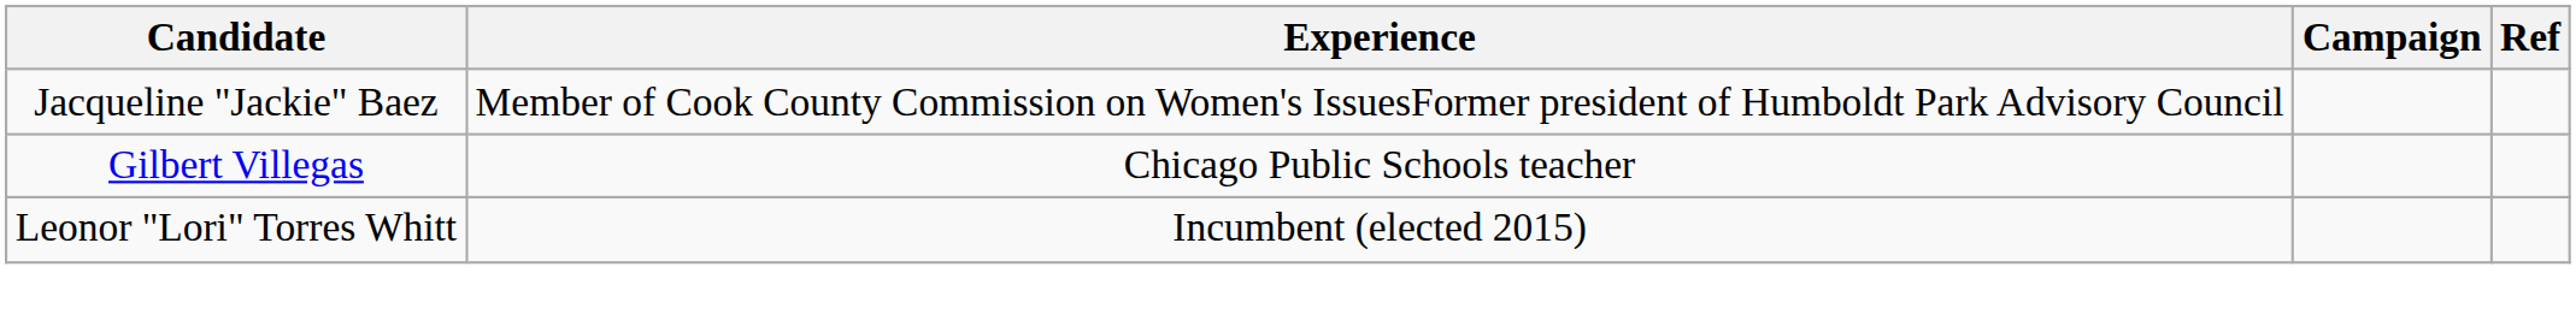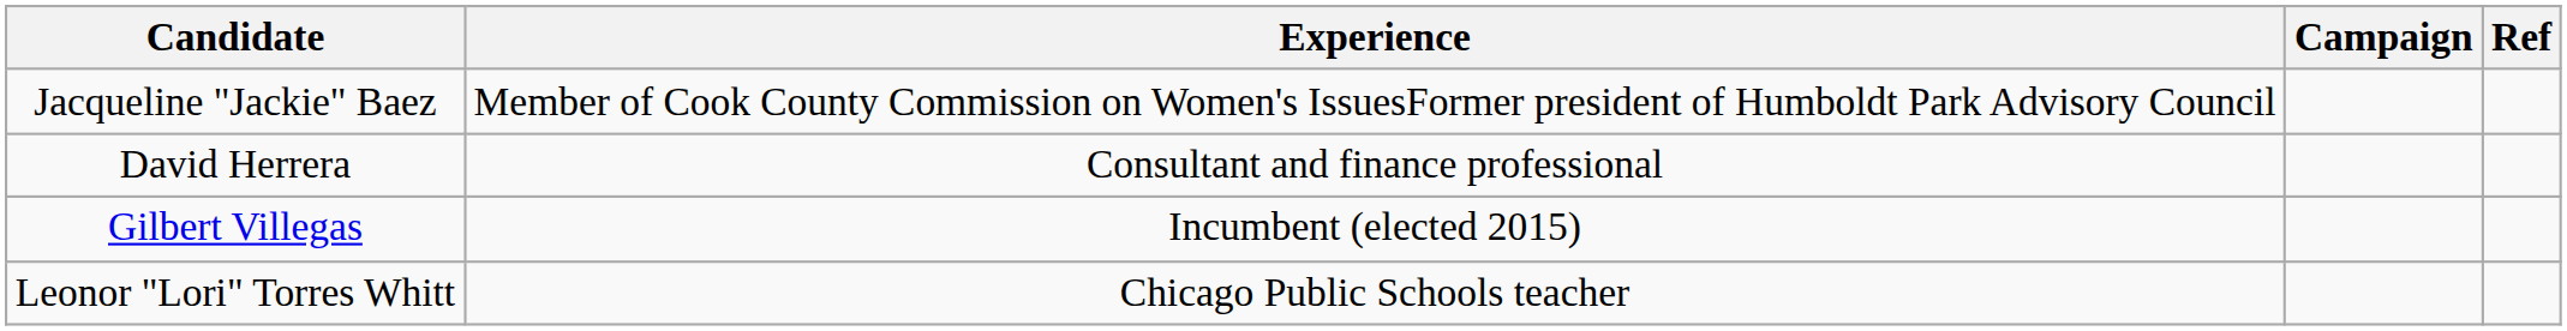+ row: David Herrera | Consultant and finance professional
Gilbert Villegas | Experience: Chicago Public Schools teacher -> Incumbent (elected 2015)
Leonor "Lori" Torres Whitt | Experience: Incumbent (elected 2015) -> Chicago Public Schools teacher
